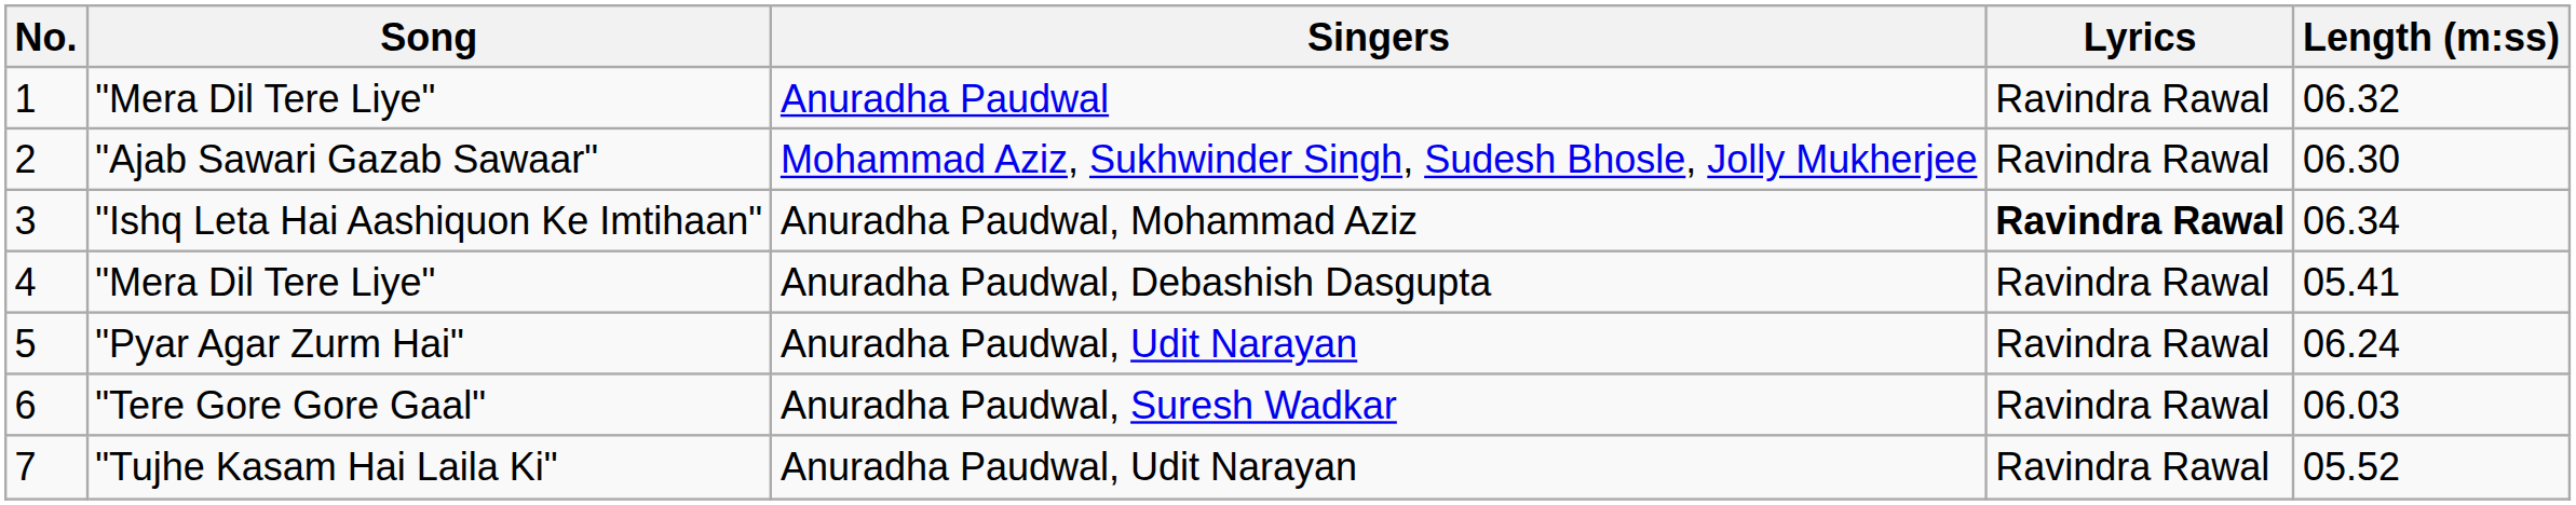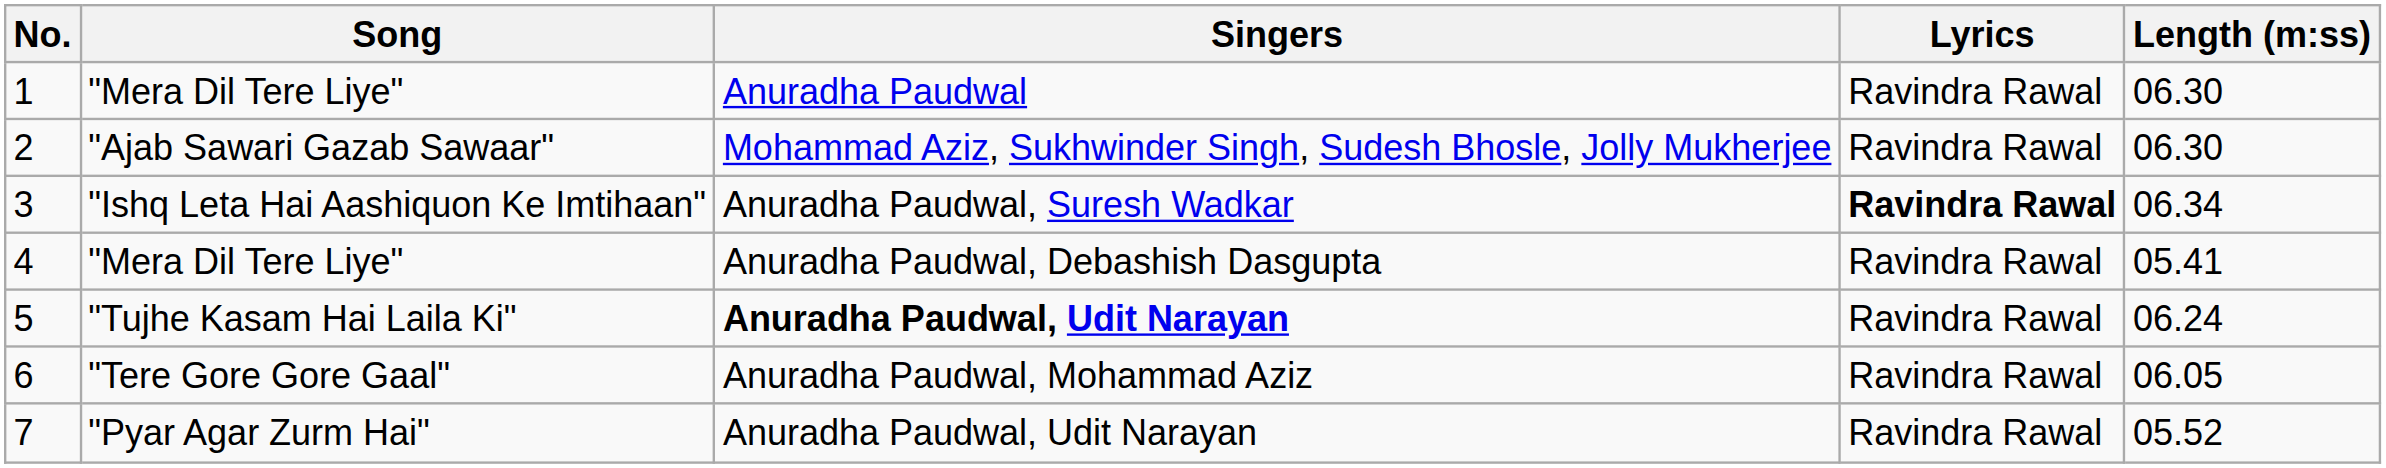1 | Length (m:ss): 06.32 -> 06.30
3 | Singers: Anuradha Paudwal, Mohammad Aziz -> Anuradha Paudwal, Suresh Wadkar
5 | Song: "Pyar Agar Zurm Hai" -> "Tujhe Kasam Hai Laila Ki"
5 | Singers: normal -> bold
6 | Singers: Anuradha Paudwal, Suresh Wadkar -> Anuradha Paudwal, Mohammad Aziz
6 | Length (m:ss): 06.03 -> 06.05
7 | Song: "Tujhe Kasam Hai Laila Ki" -> "Pyar Agar Zurm Hai"
